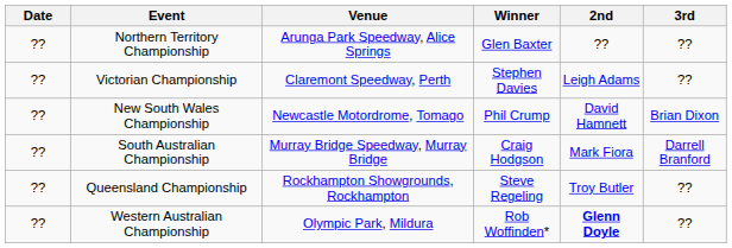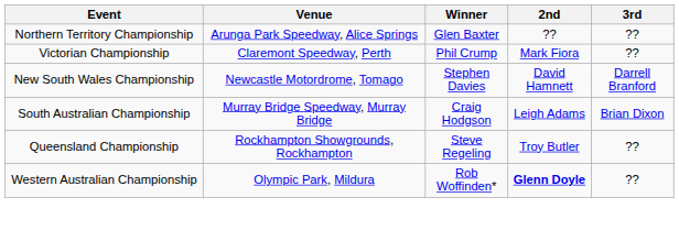- column: Date | ?? | ?? | ?? | ?? | ?? | ??
Victorian Championship | Winner: Stephen Davies -> Phil Crump
Victorian Championship | 2nd: Leigh Adams -> Mark Fiora
New South Wales Championship | Winner: Phil Crump -> Stephen Davies
New South Wales Championship | 3rd: Brian Dixon -> Darrell Branford
South Australian Championship | 2nd: Mark Fiora -> Leigh Adams
South Australian Championship | 3rd: Darrell Branford -> Brian Dixon
